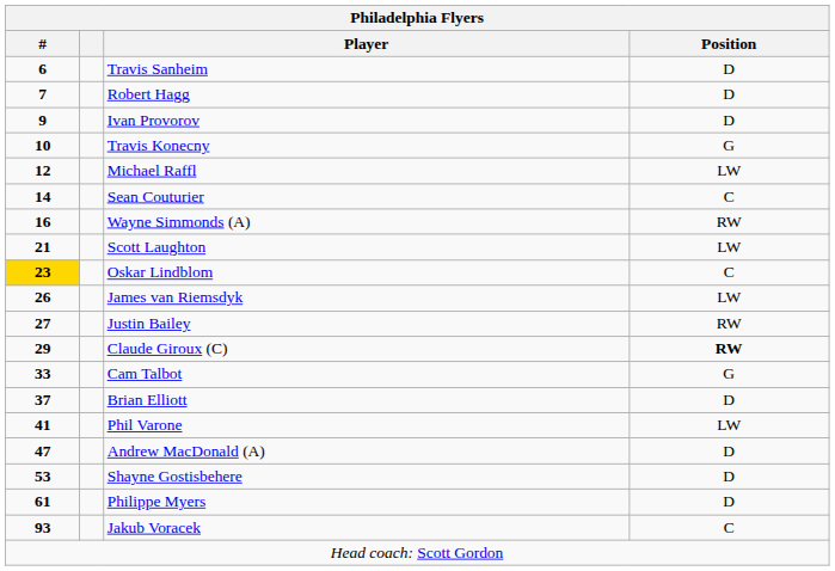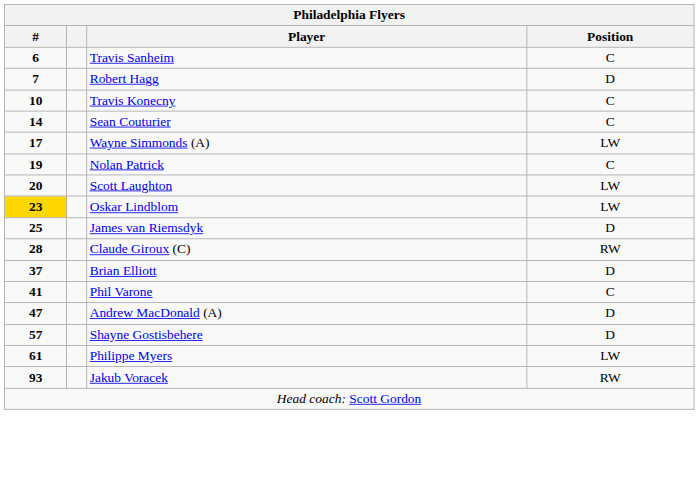Travis Sanheim | Position: D -> C
- row: 9 | Ivan Provorov | D
Travis Konecny | Position: G -> C
- row: 12 | Michael Raffl | LW
Wayne Simmonds (A) | #: 16 -> 17
Wayne Simmonds (A) | Position: RW -> LW
+ row: 19 | Nolan Patrick | C
Scott Laughton | #: 21 -> 20
Oskar Lindblom | Position: C -> LW
James van Riemsdyk | #: 26 -> 25
James van Riemsdyk | Position: LW -> D
- row: 27 | Justin Bailey | RW
Claude Giroux (C) | #: 29 -> 28
Claude Giroux (C) | Position: bold -> normal
- row: 33 | Cam Talbot | G
Phil Varone | Position: LW -> C
Shayne Gostisbehere | #: 53 -> 57
Philippe Myers | Position: D -> LW
Jakub Voracek | Position: C -> RW
